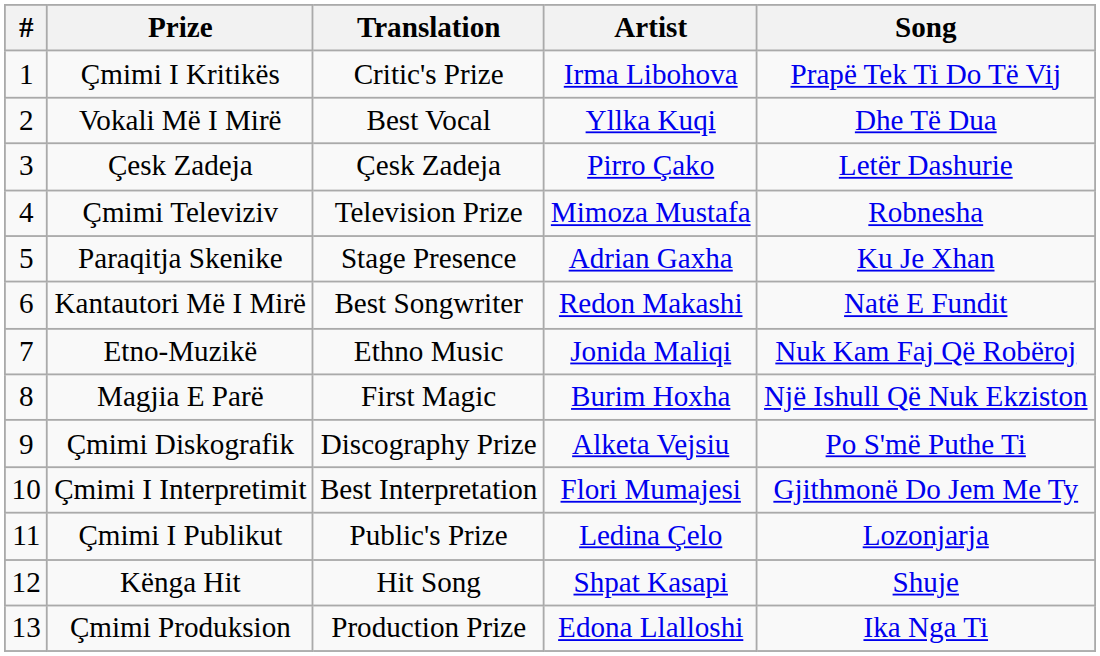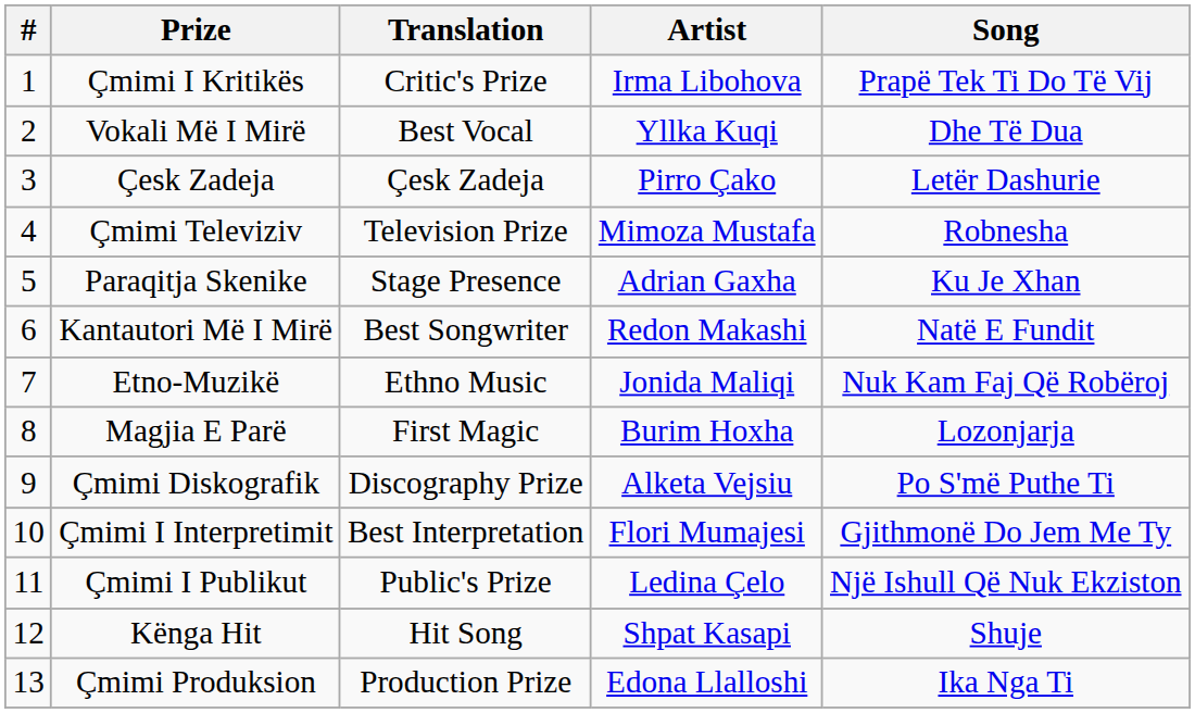Magjia E Parë | Song: Një Ishull Që Nuk Ekziston -> Lozonjarja
Çmimi I Publikut | Song: Lozonjarja -> Një Ishull Që Nuk Ekziston
